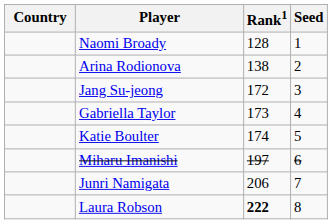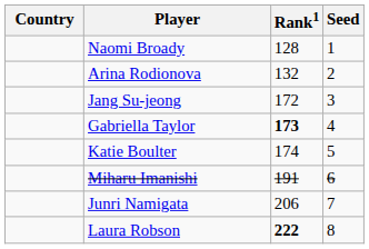Arina Rodionova | Rank1: 138 -> 132
Gabriella Taylor | Rank1: normal -> bold
Miharu Imanishi | Rank1: 197 -> 191
